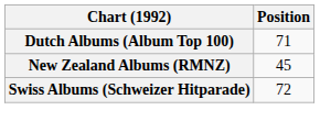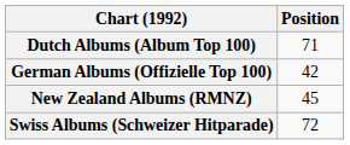+ row: German Albums (Offizielle Top 100) | 42
